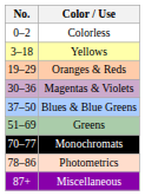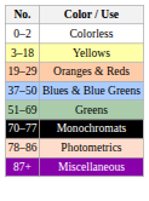- row: 30–36 | Magentas & Violets
